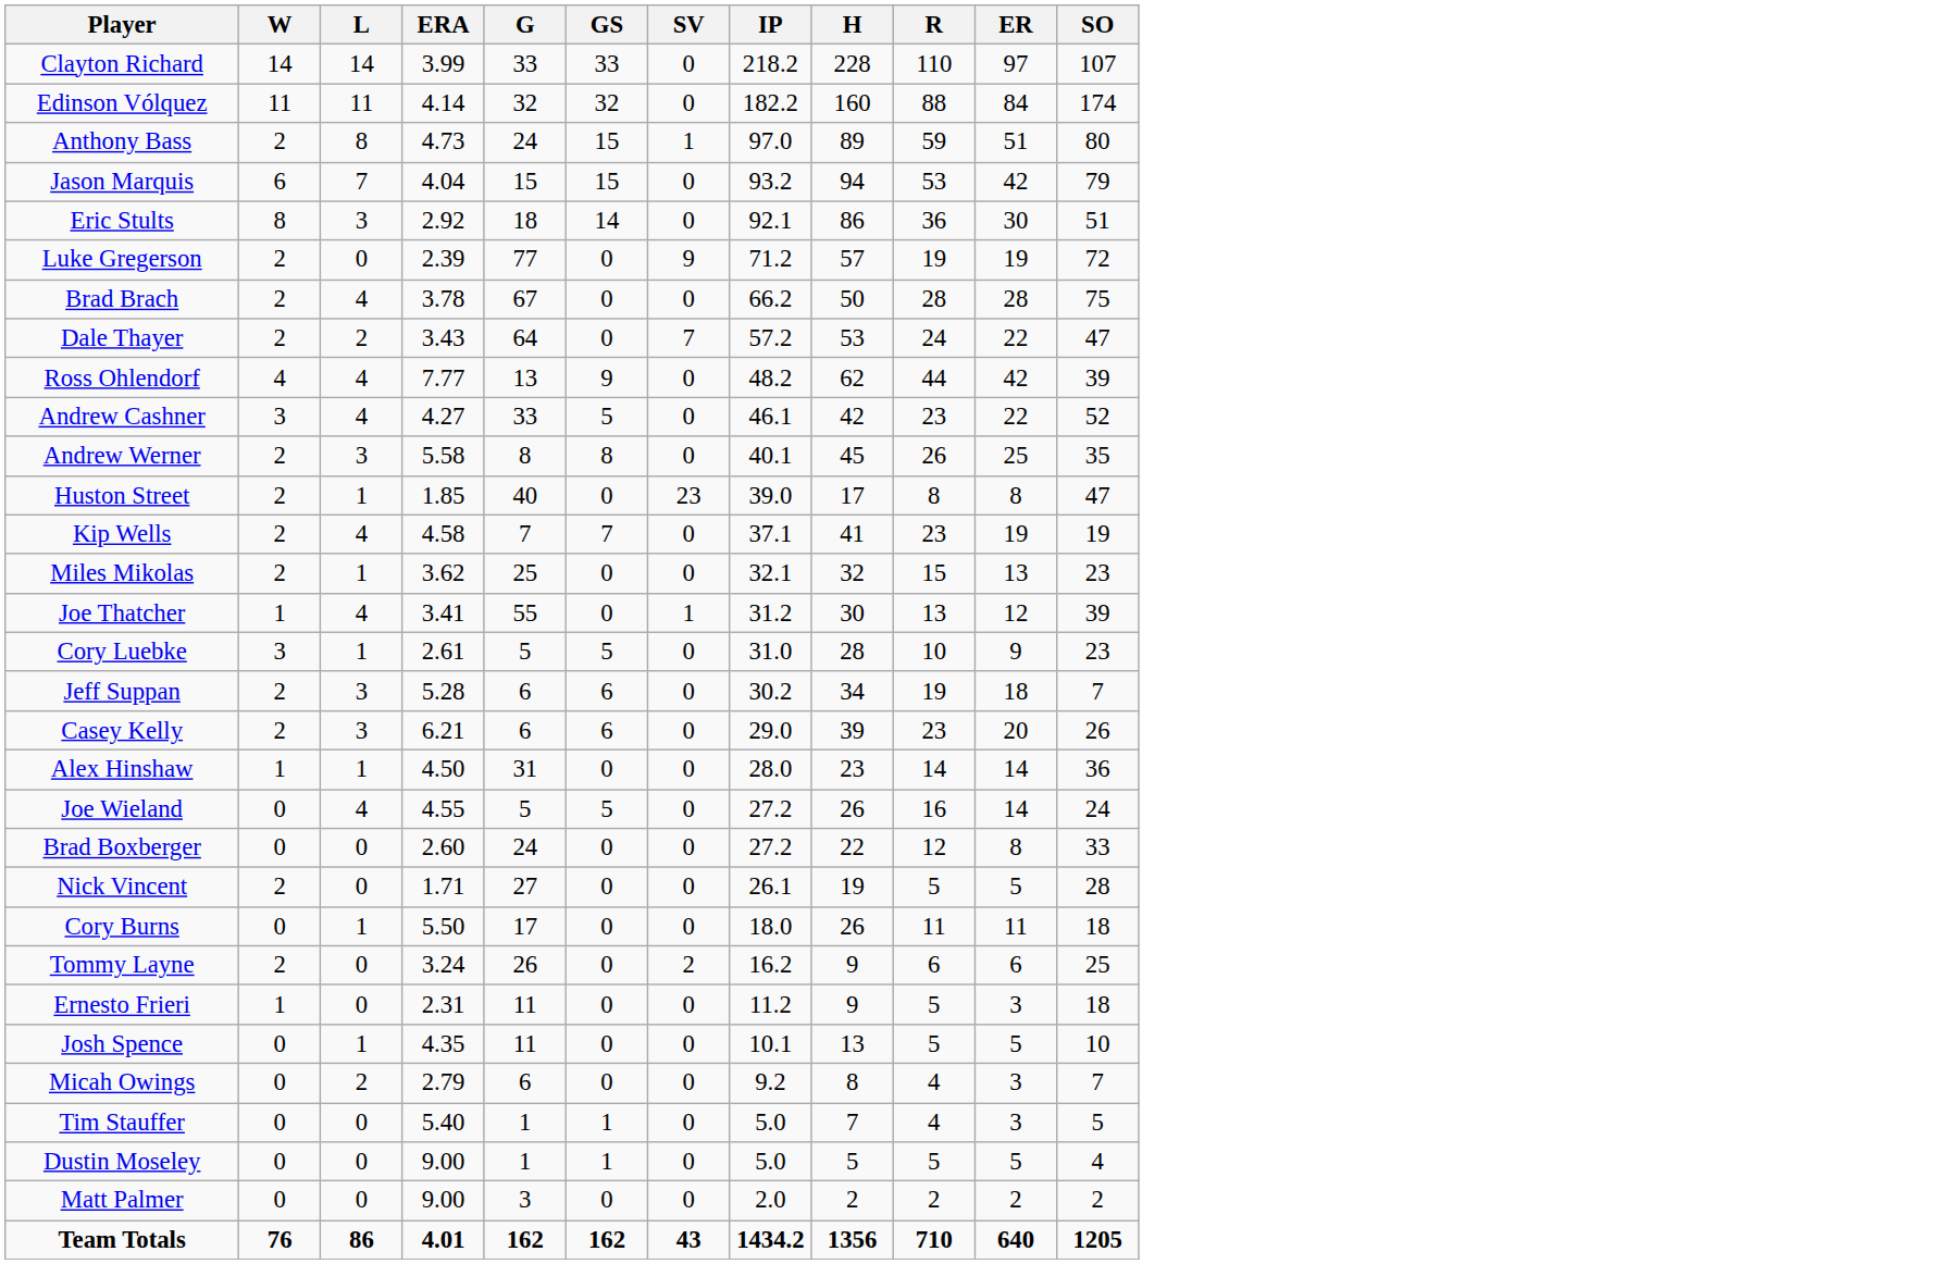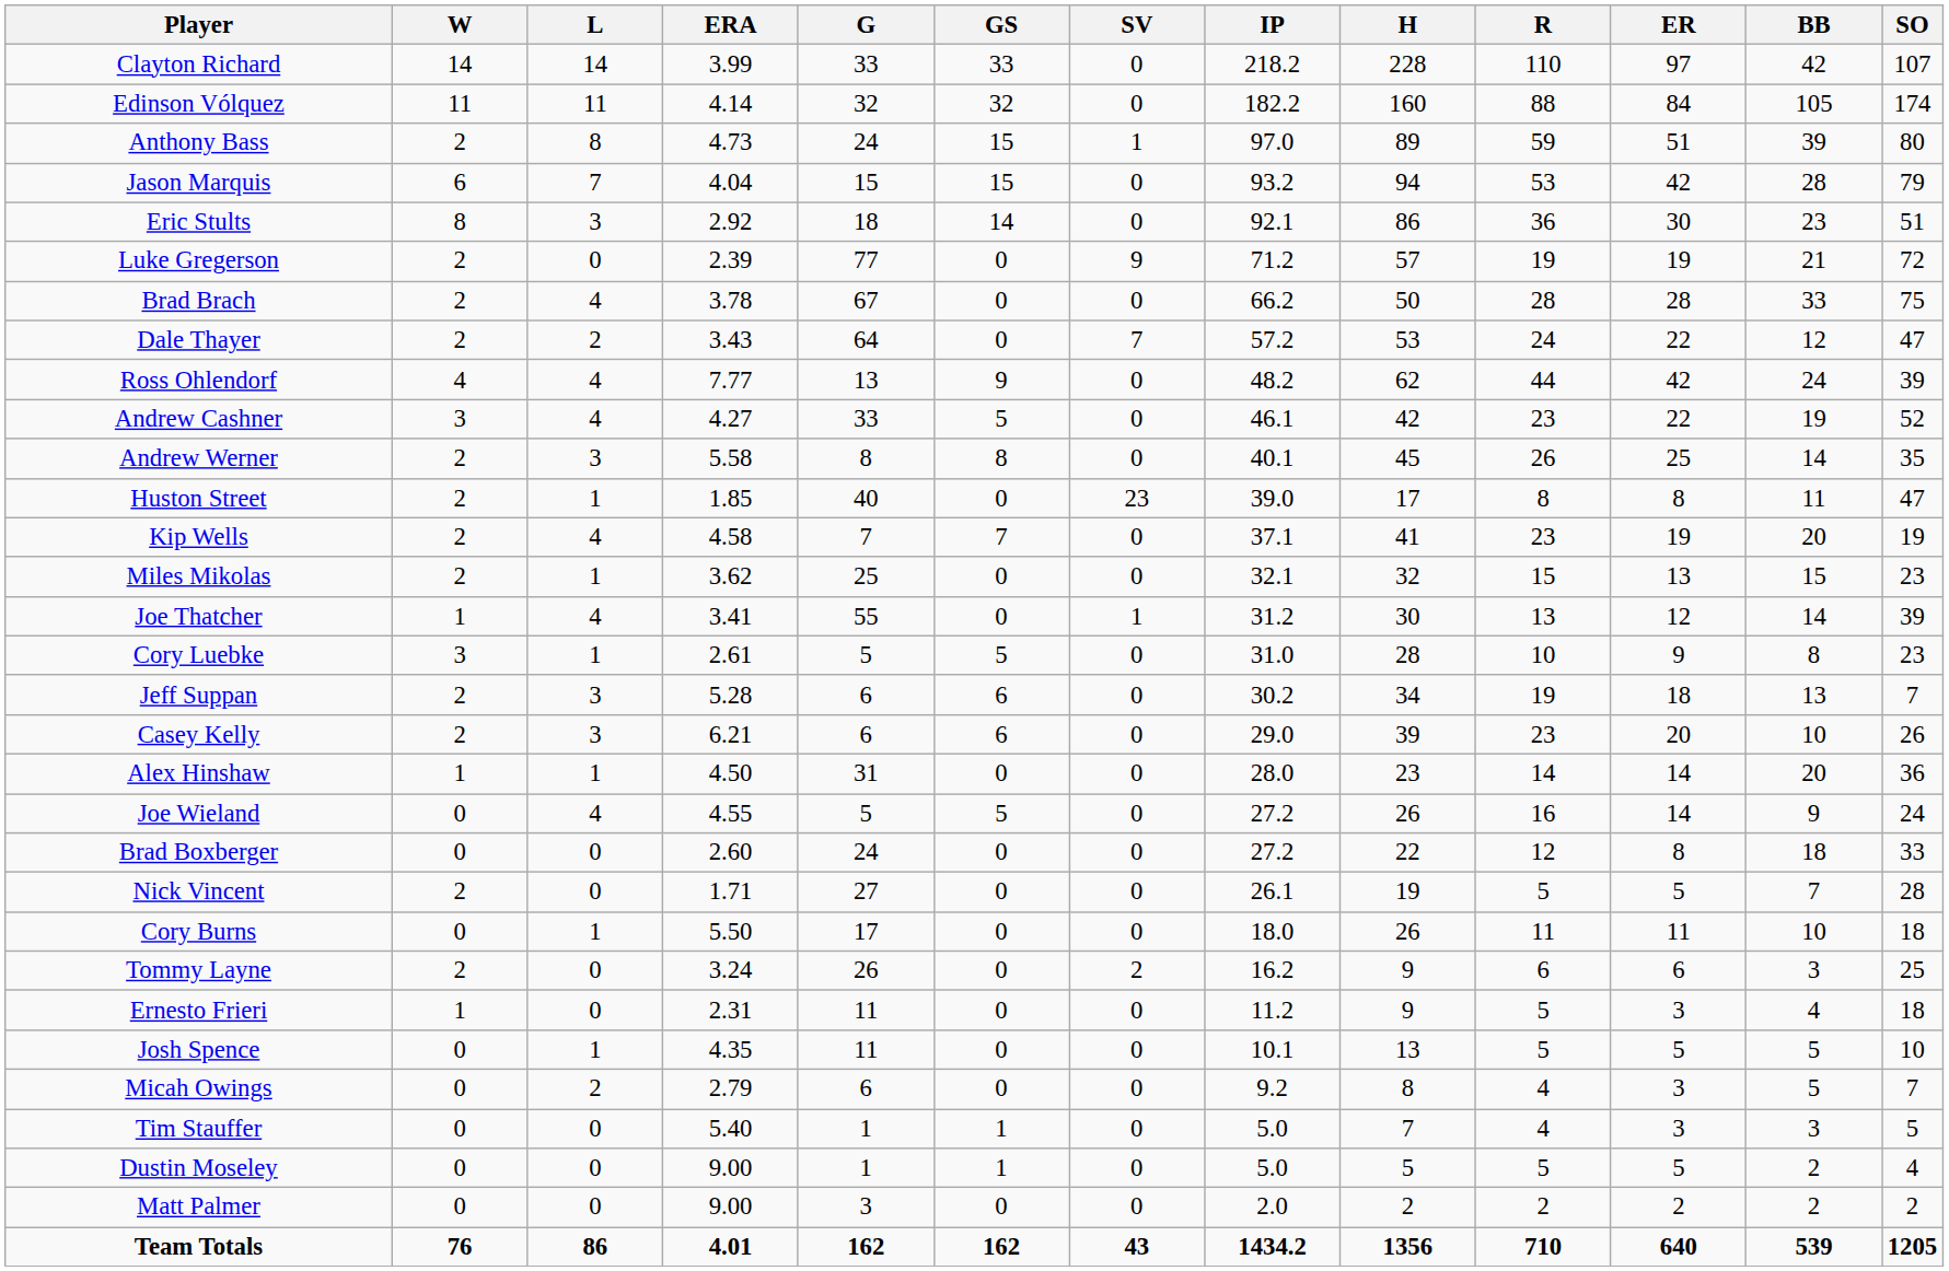+ column: BB | 42 | 105 | 39 | 28 | 23 | 21 | 33 | 12 | 24 | 19 | 14 | 11 | 20 | 15 | 14 | 8 | 13 | 10 | 20 | 9 | 18 | 7 | 10 | 3 | 4 | 5 | 5 | 3 | 2 | 2 | 539
